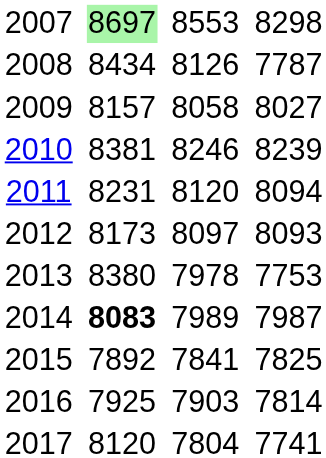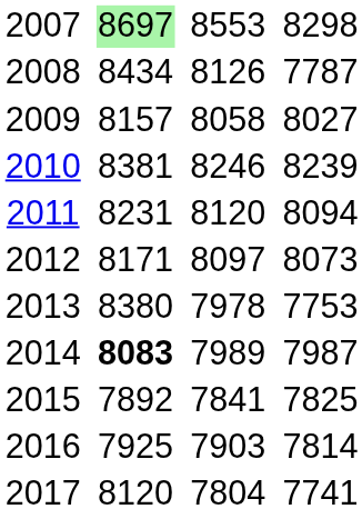2012 | column 3: 8173 -> 8171
2012 | column 7: 8093 -> 8073
